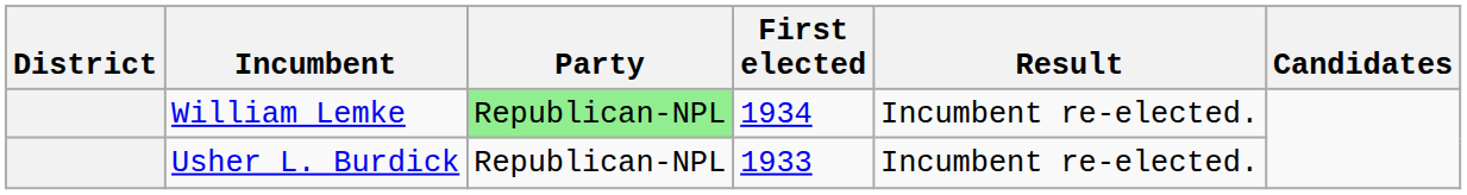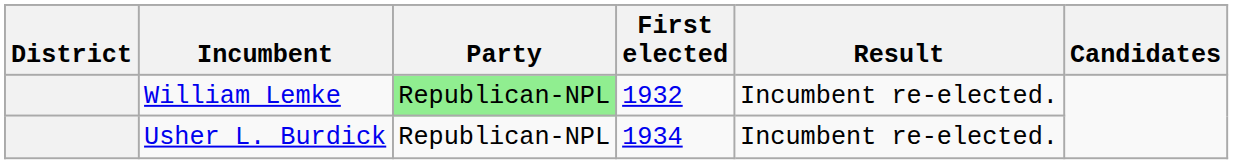William Lemke | First elected: 1934 -> 1932
Usher L. Burdick | First elected: 1933 -> 1934
